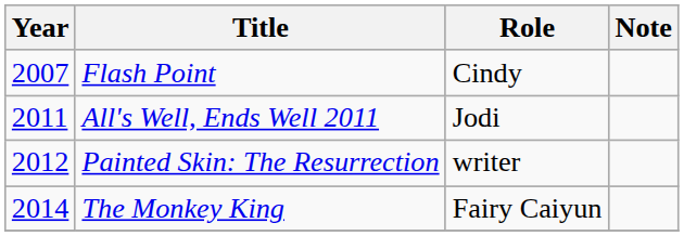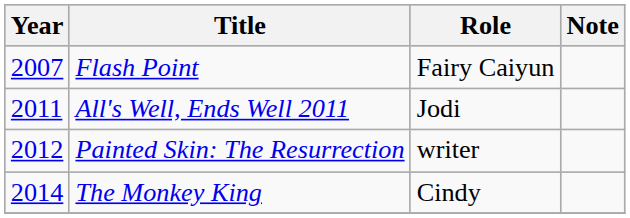Flash Point | Role: Cindy -> Fairy Caiyun
The Monkey King | Role: Fairy Caiyun -> Cindy
